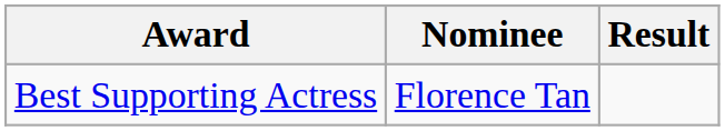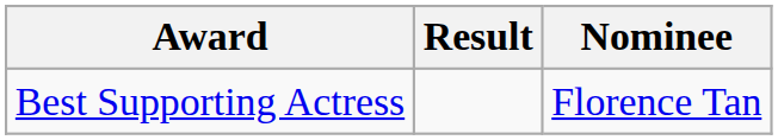columns swapped: Nominee <-> Result
